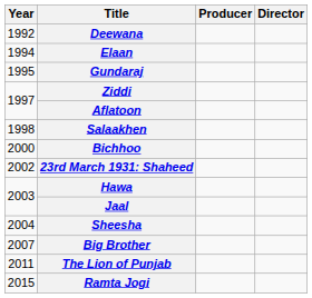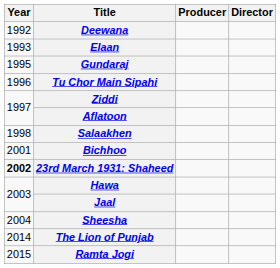Elaan | Year: 1994 -> 1993
+ row: 1996 | Tu Chor Main Sipahi
Bichhoo | Year: 2000 -> 2001
23rd March 1931: Shaheed | Year: normal -> bold
- row: 2007 | Big Brother
The Lion of Punjab | Year: 2011 -> 2014
